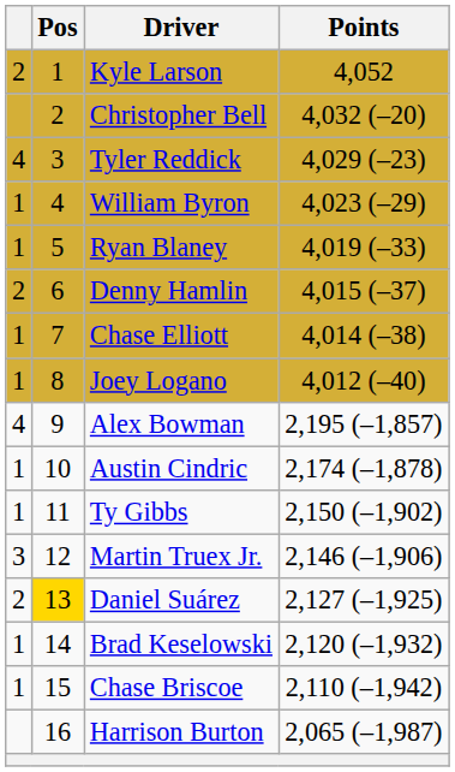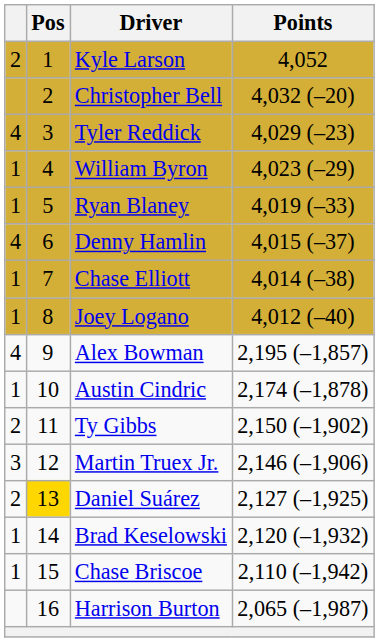Denny Hamlin | column 1: 2 -> 4
Ty Gibbs | column 1: 1 -> 2
